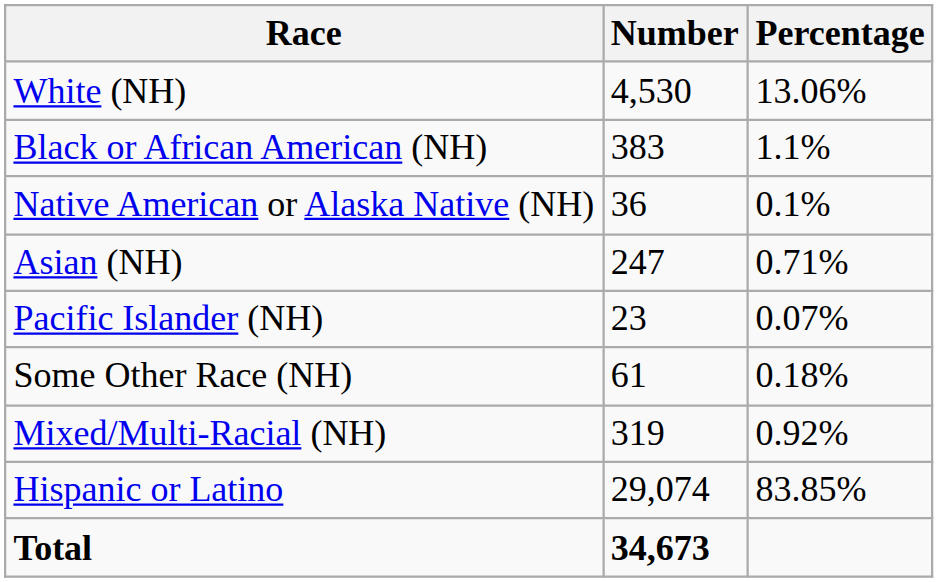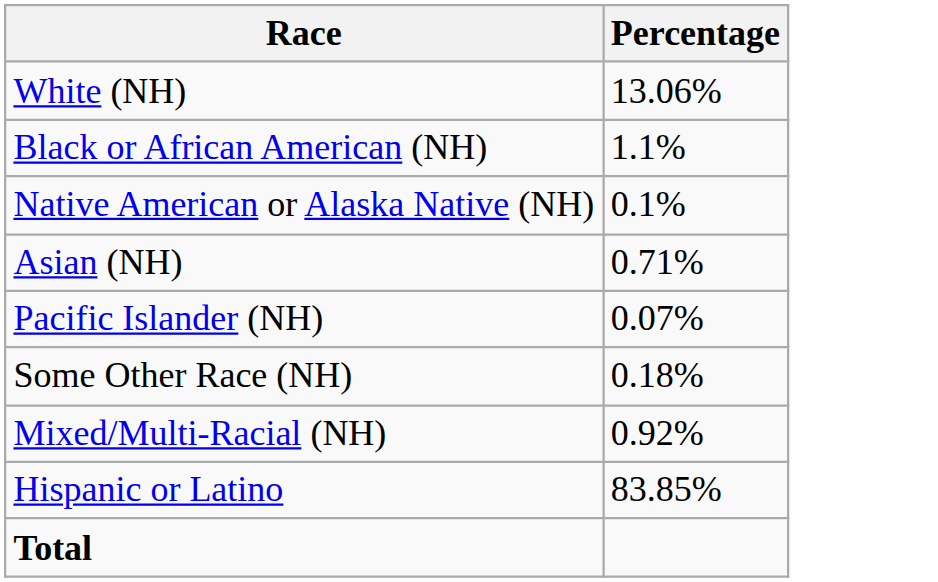- column: Number | 4,530 | 383 | 36 | 247 | 23 | 61 | 319 | 29,074 | 34,673
